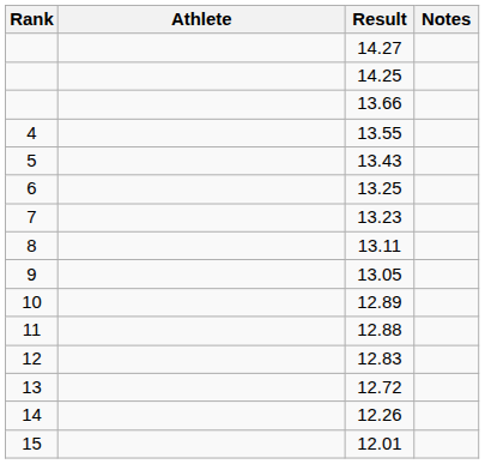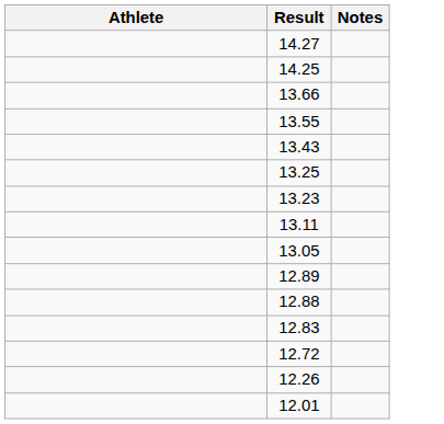- column: Rank | 4 | 5 | 6 | 7 | 8 | 9 | 10 | 11 | 12 | 13 | 14 | 15
